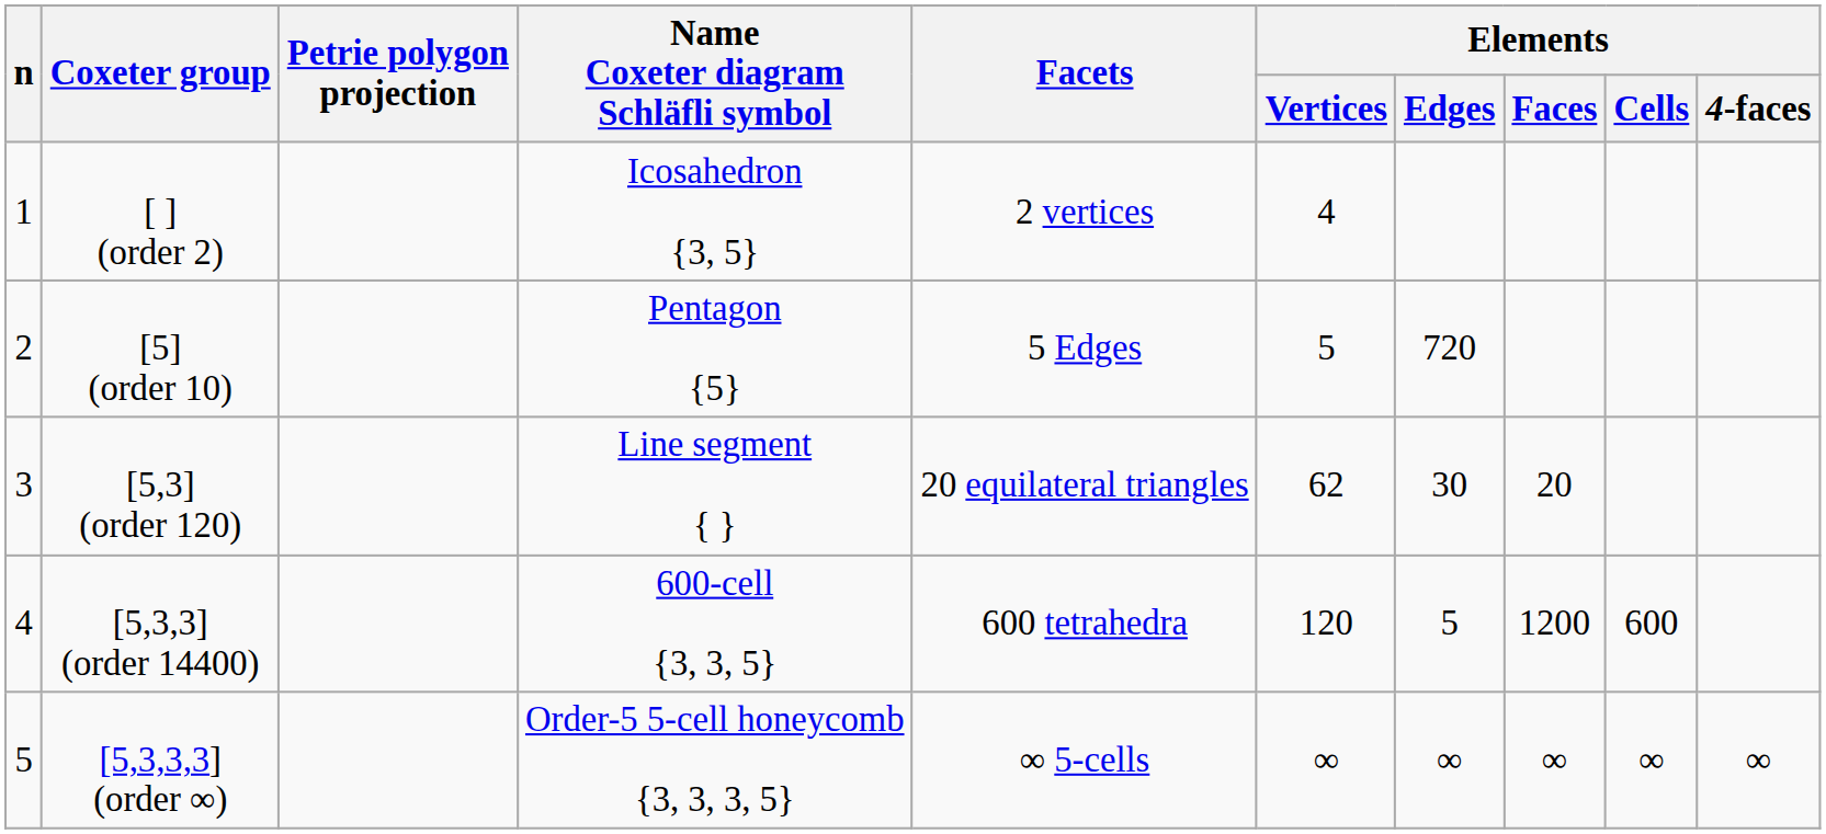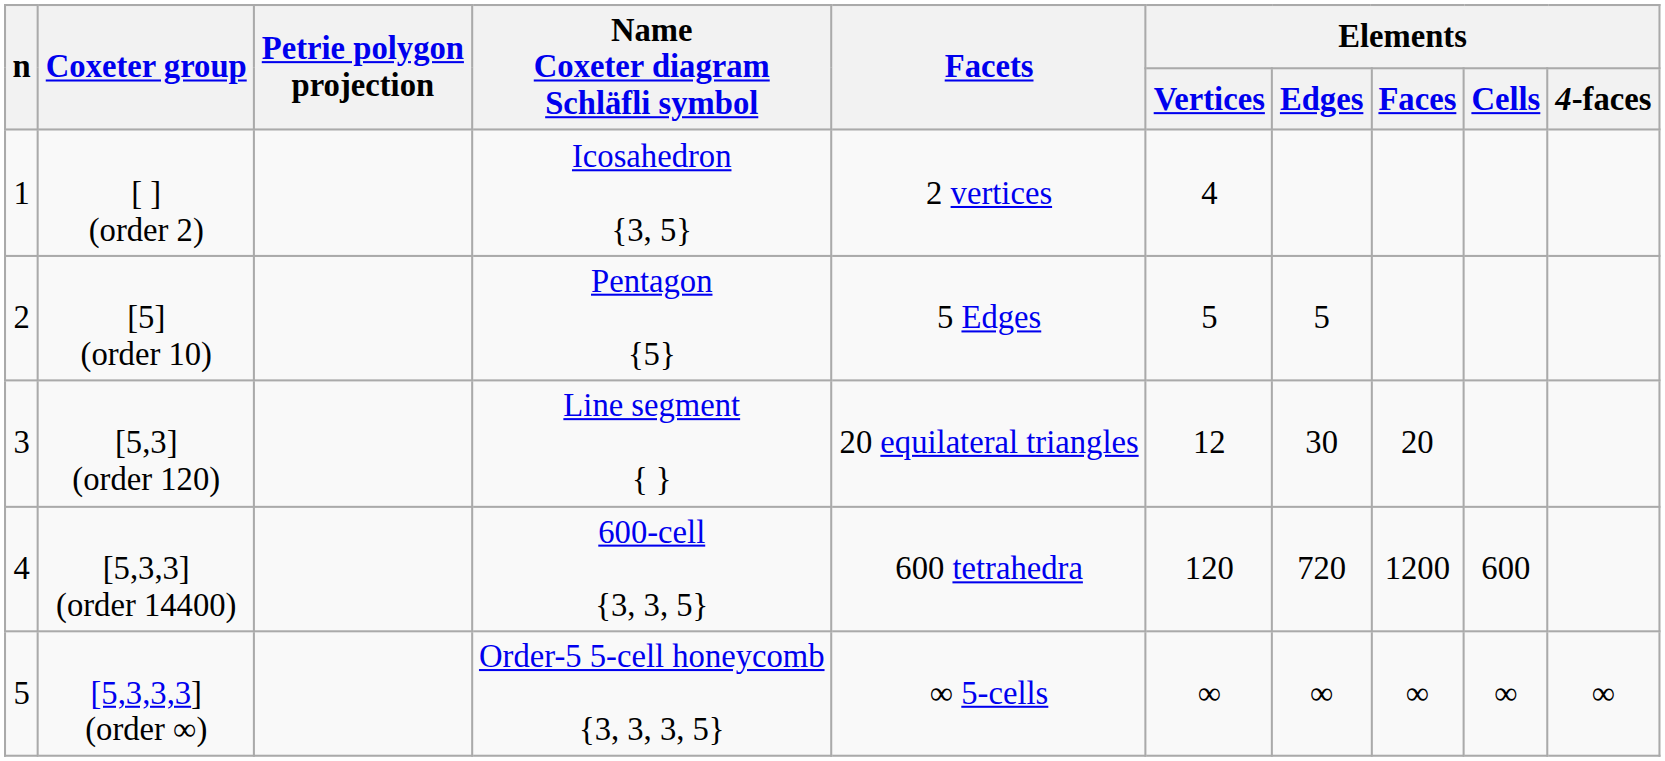[5] (order 10) | Elements / Edges: 720 -> 5
[5,3] (order 120) | Elements / Vertices: 62 -> 12
[5,3,3] (order 14400) | Elements / Edges: 5 -> 720
